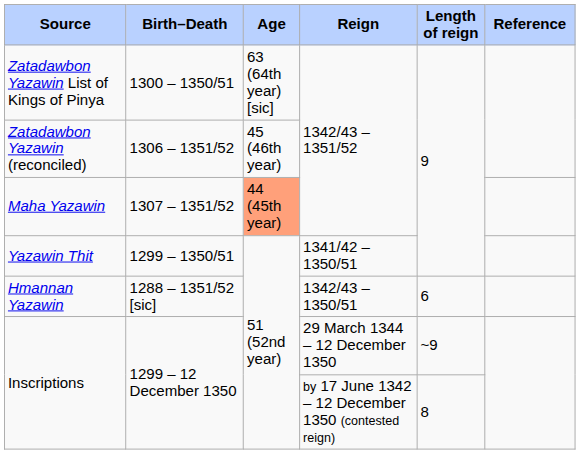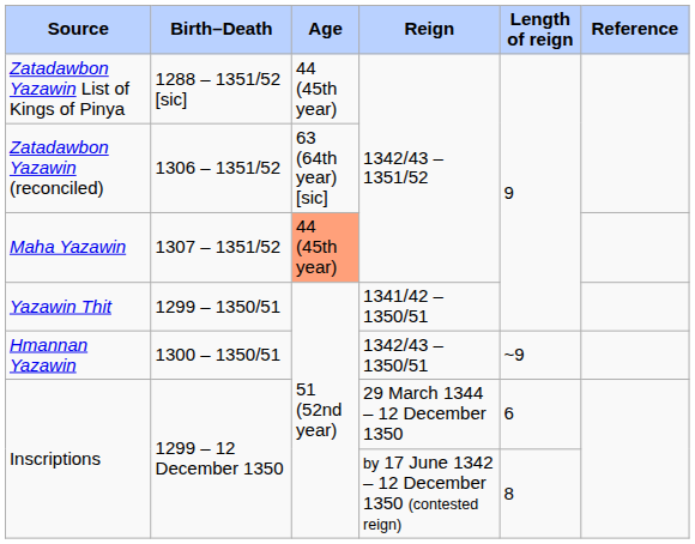Zatadawbon Yazawin List of Kings of Pinya | Birth–Death: 1300 – 1350/51 -> 1288 – 1351/52 [sic]
Zatadawbon Yazawin List of Kings of Pinya | Age: 63 (64th year) [sic] -> 44 (45th year)
Zatadawbon Yazawin (reconciled) | Age: 45 (46th year) -> 63 (64th year) [sic]
Hmannan Yazawin | Birth–Death: 1288 – 1351/52 [sic] -> 1300 – 1350/51
Hmannan Yazawin | Length of reign: 6 -> ~9
Inscriptions / 29 March 1344 – 12 December 1350 | Length of reign: ~9 -> 6
